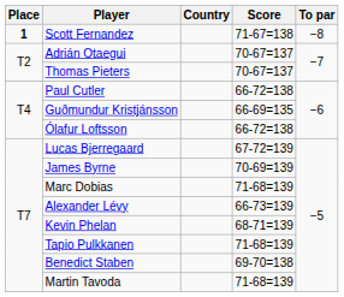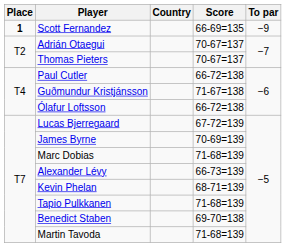Scott Fernandez | Score: 71-67=138 -> 66-69=135
Scott Fernandez | To par: −8 -> −9
Guðmundur Kristjánsson | Score: 66-69=135 -> 71-67=138
